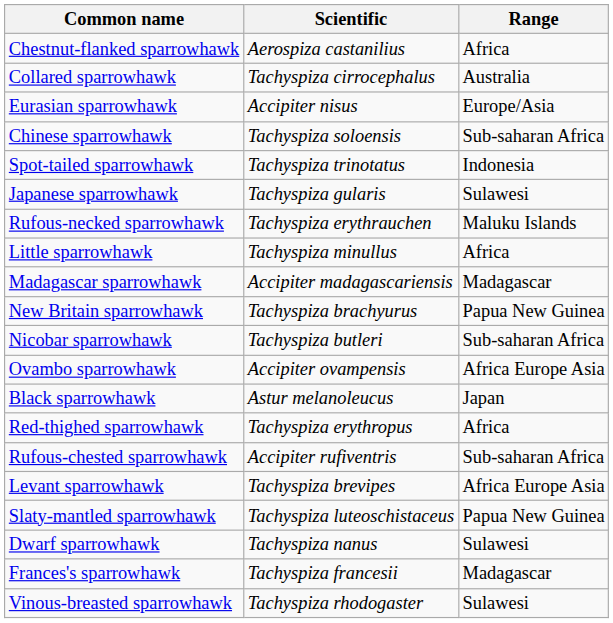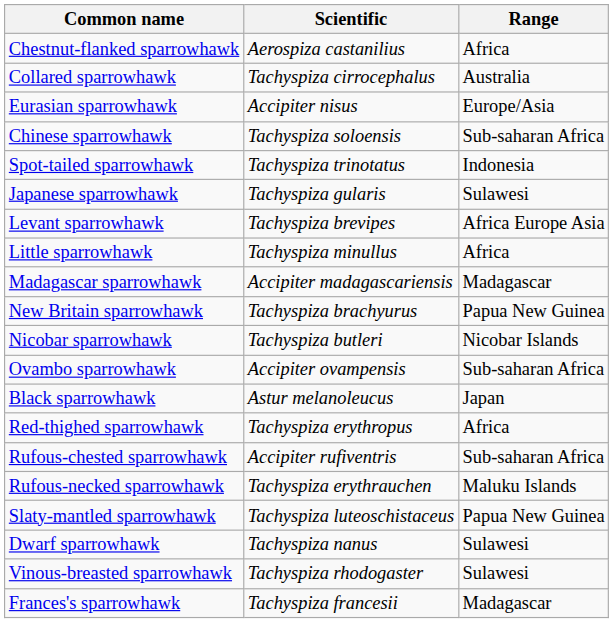rows swapped: Levant sparrowhawk <-> Rufous-necked sparrowhawk
Nicobar sparrowhawk | Range: Sub-saharan Africa -> Nicobar Islands
Ovambo sparrowhawk | Range: Africa Europe Asia -> Sub-saharan Africa
rows swapped: Vinous-breasted sparrowhawk <-> Frances's sparrowhawk
